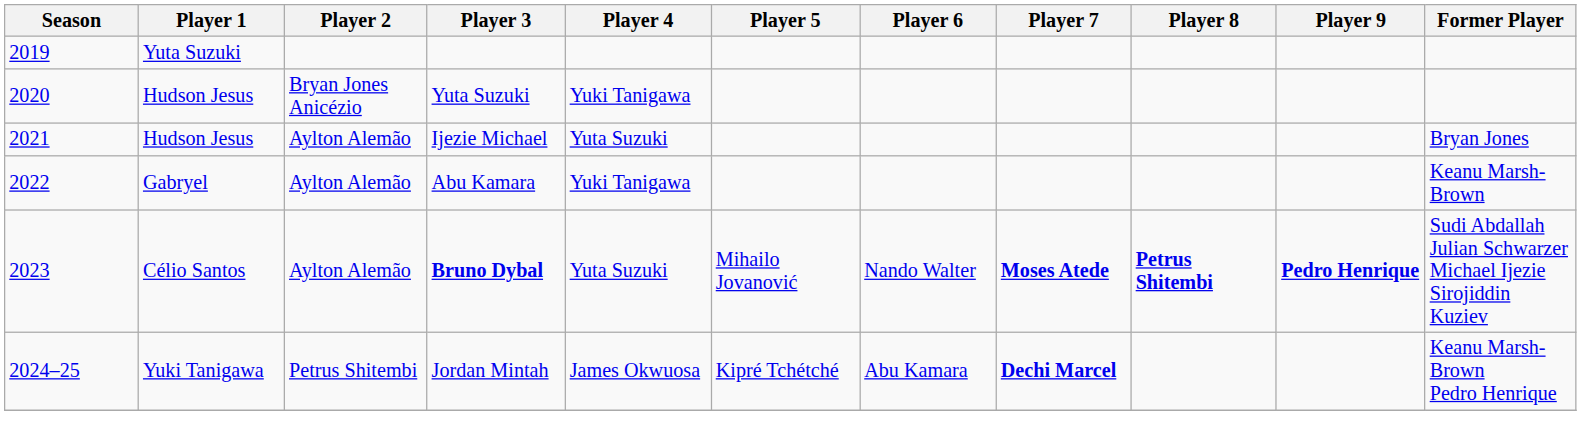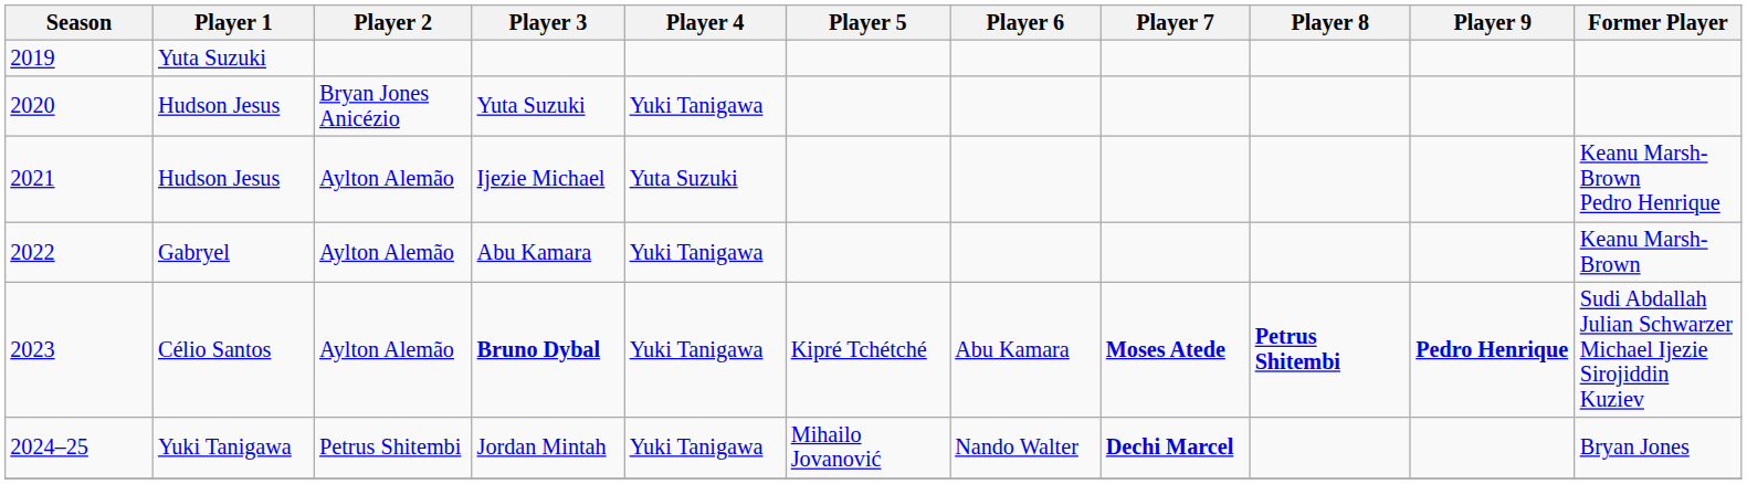Ijezie Michael | Former Player: Bryan Jones -> Keanu Marsh-Brown Pedro Henrique
Bruno Dybal | Player 4: Yuta Suzuki -> Yuki Tanigawa
Bruno Dybal | Player 5: Mihailo Jovanović -> Kipré Tchétché
Bruno Dybal | Player 6: Nando Walter -> Abu Kamara
Jordan Mintah | Player 4: James Okwuosa -> Yuki Tanigawa
Jordan Mintah | Player 5: Kipré Tchétché -> Mihailo Jovanović
Jordan Mintah | Player 6: Abu Kamara -> Nando Walter
Jordan Mintah | Former Player: Keanu Marsh-Brown Pedro Henrique -> Bryan Jones
